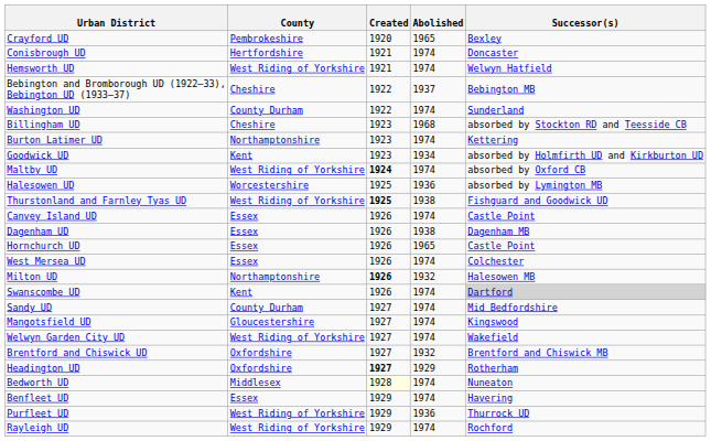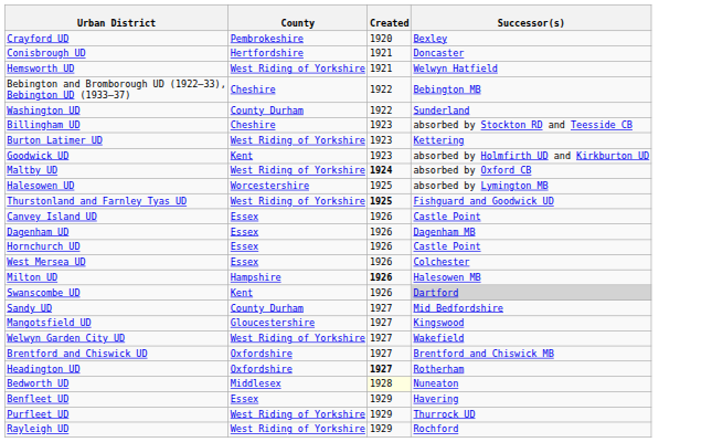- column: Abolished | 1965 | 1974 | 1974 | 1937 | 1974 | 1968 | 1974 | 1934 | 1974 | 1936 | 1938 | 1974 | 1938 | 1965 | 1974 | 1932 | 1974 | 1974 | 1974 | 1974 | 1932 | 1929 | 1974 | 1974 | 1936 | 1974
Burton Latimer UD | County: Northamptonshire -> West Riding of Yorkshire
Milton UD | County: Northamptonshire -> Hampshire
